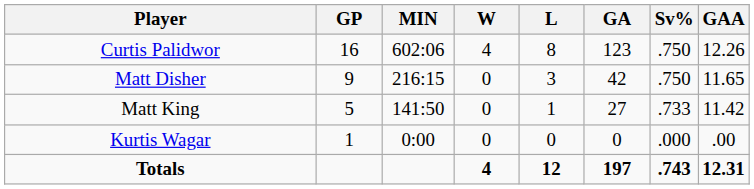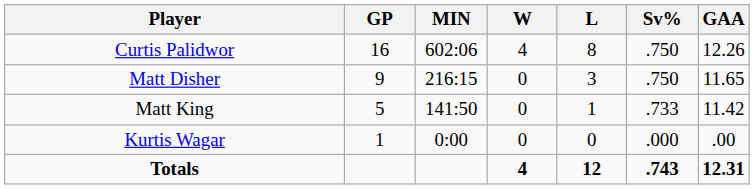- column: GA | 123 | 42 | 27 | 0 | 197
